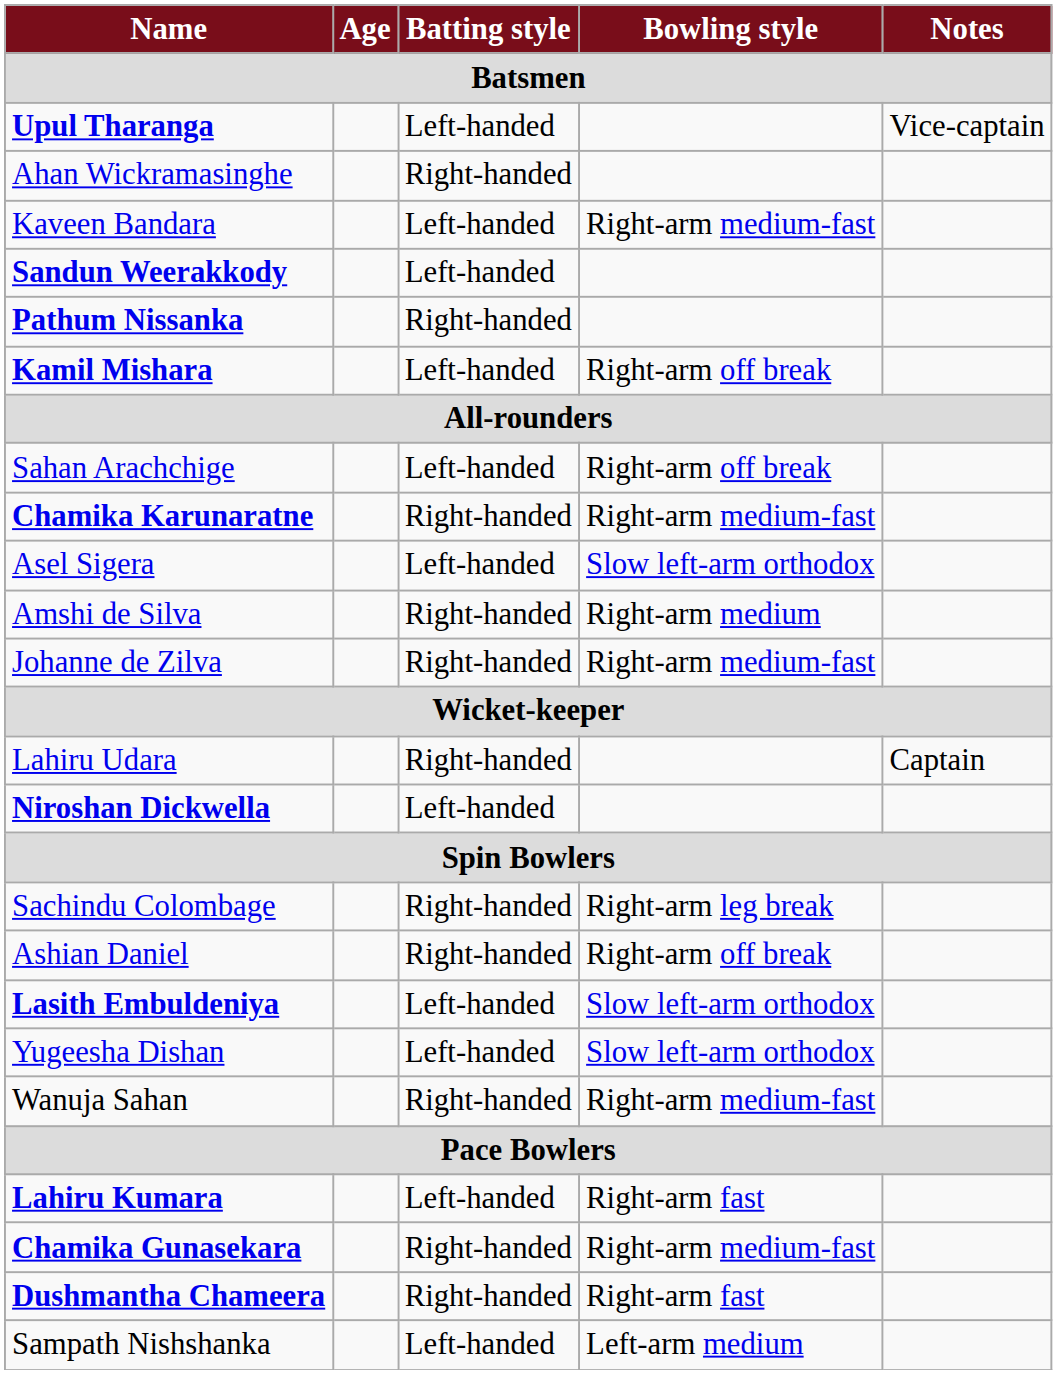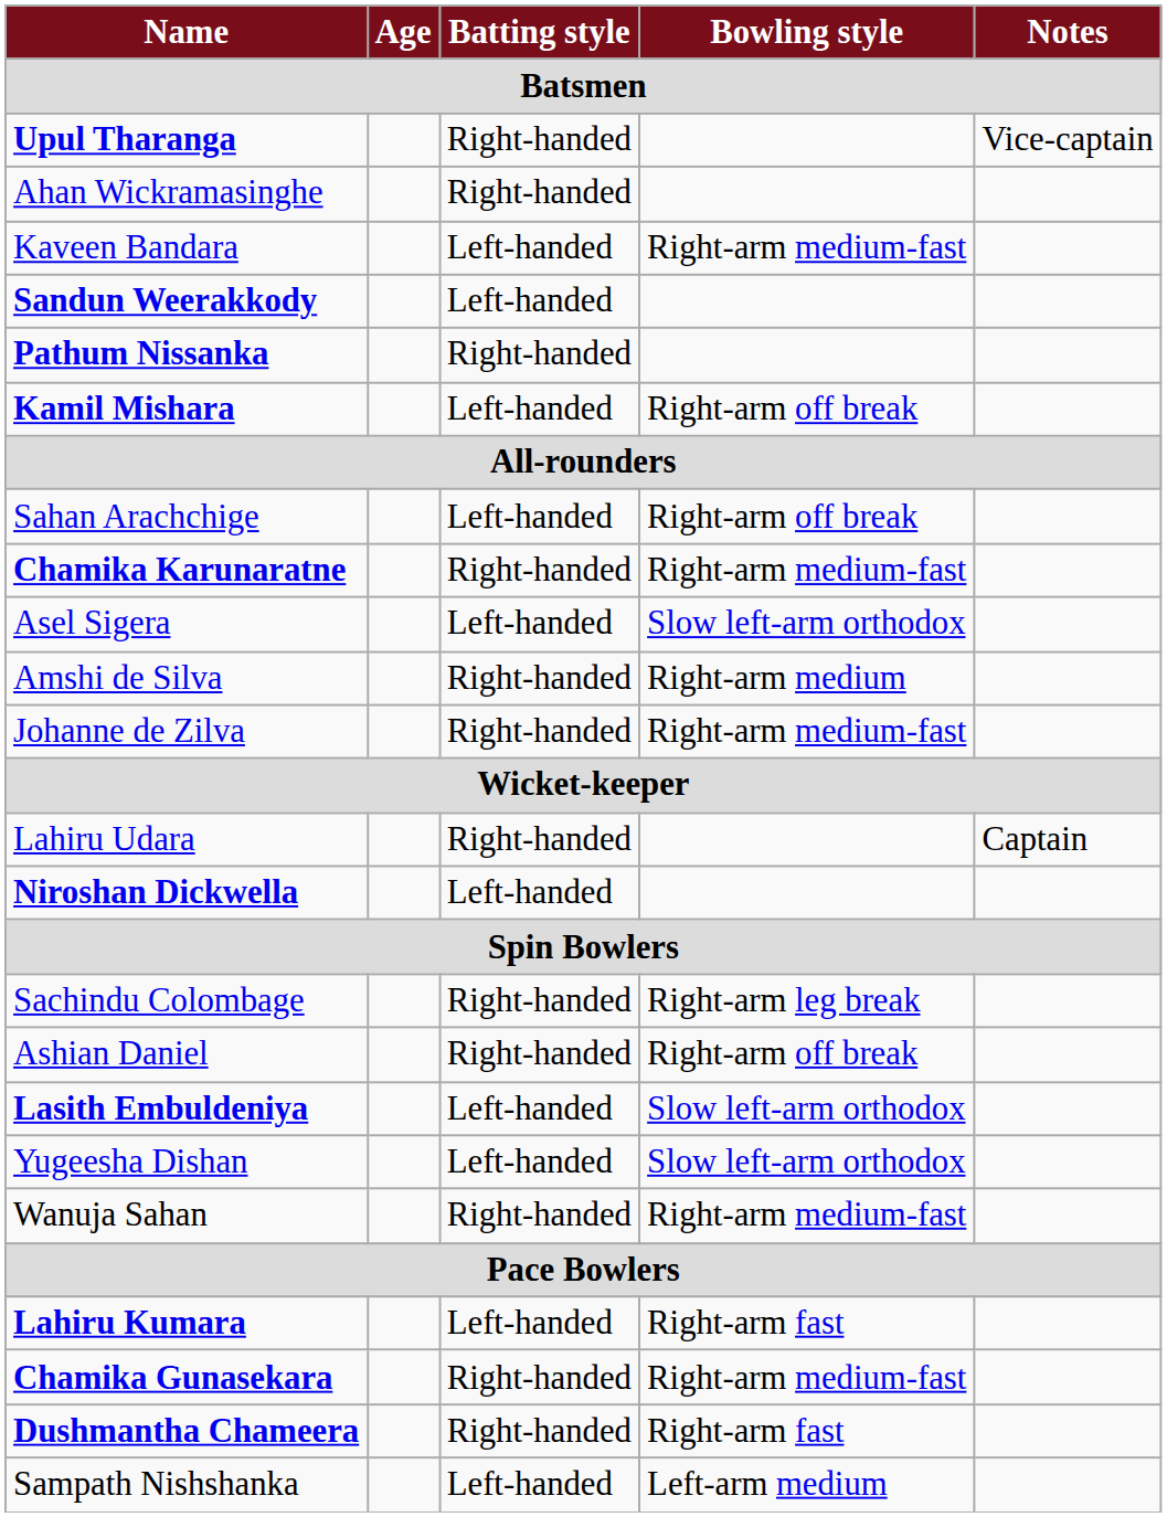Upul Tharanga | Batting style: Left-handed -> Right-handed
